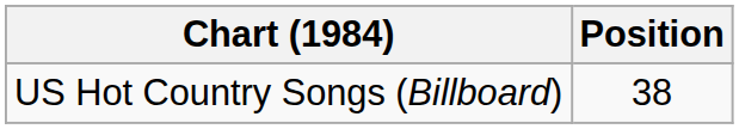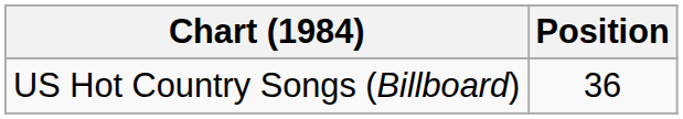US Hot Country Songs (Billboard) | Position: 38 -> 36
